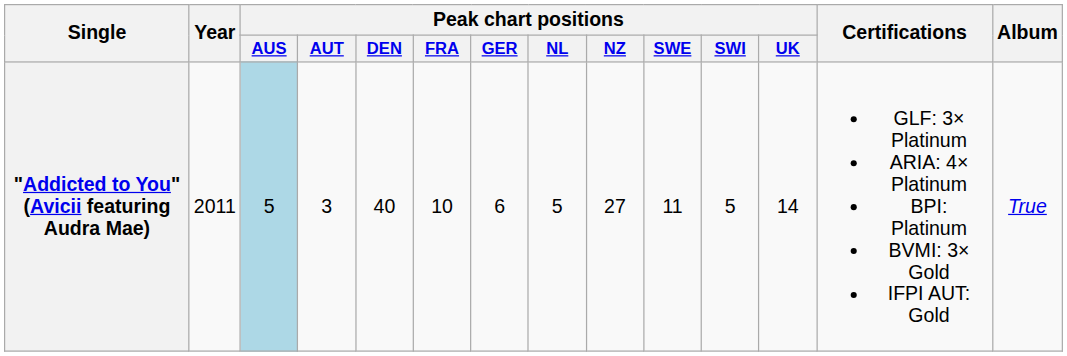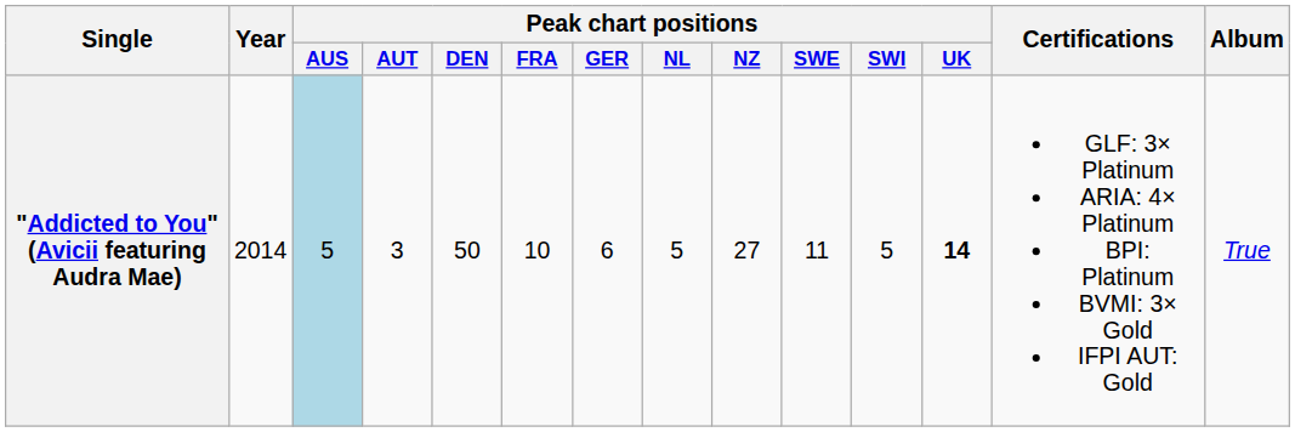"Addicted to You" (Avicii featuring Audra Mae) | Year: 2011 -> 2014
"Addicted to You" (Avicii featuring Audra Mae) | Peak chart positions / DEN: 40 -> 50
"Addicted to You" (Avicii featuring Audra Mae) | Peak chart positions / UK: normal -> bold
